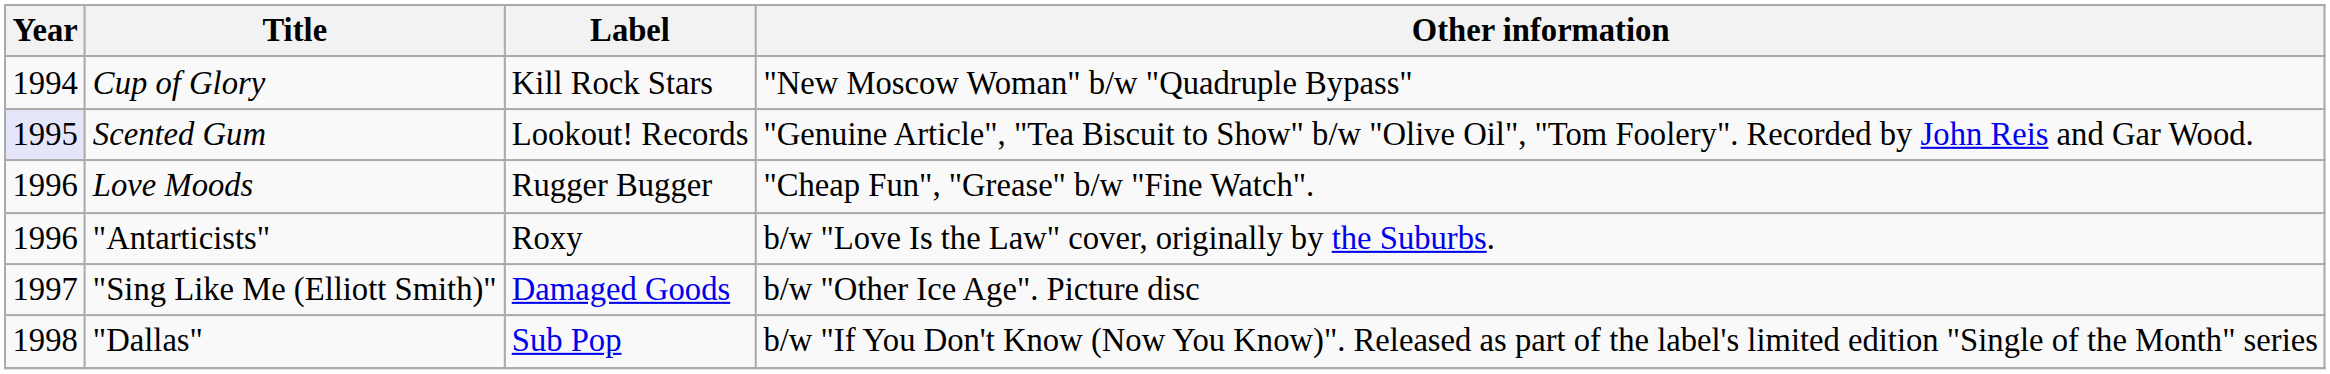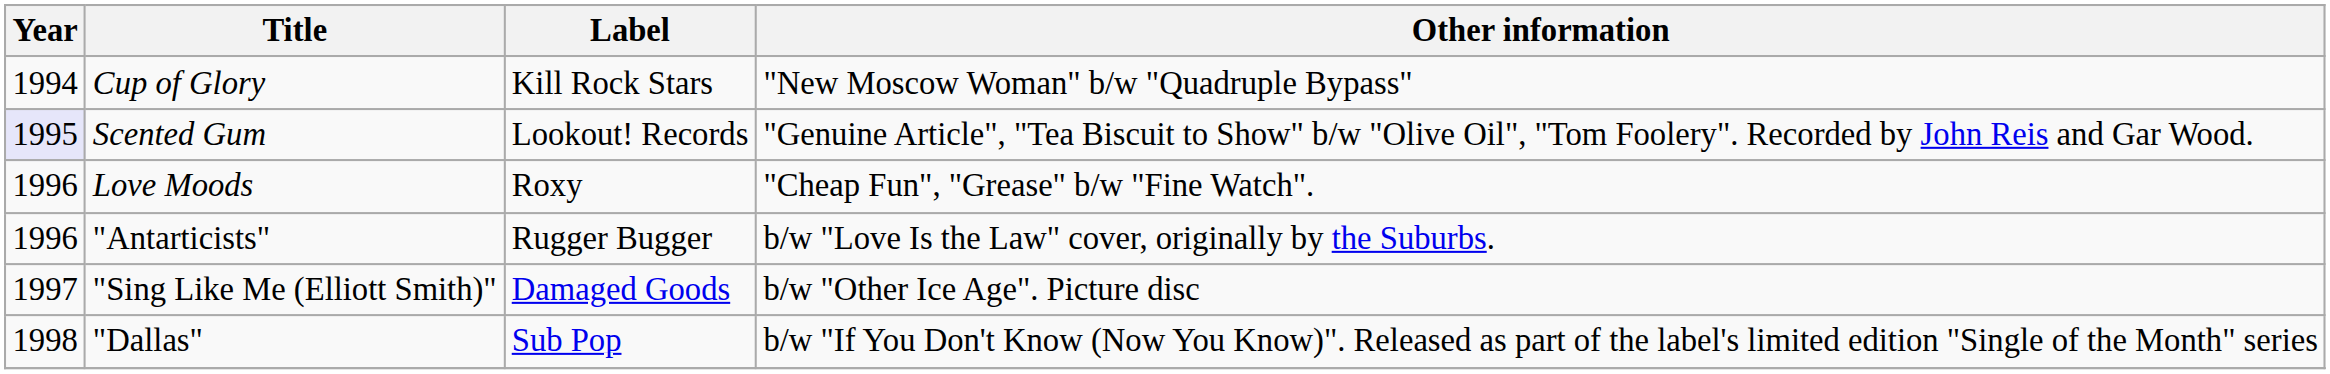Love Moods | Label: Rugger Bugger -> Roxy
"Antarticists" | Label: Roxy -> Rugger Bugger
